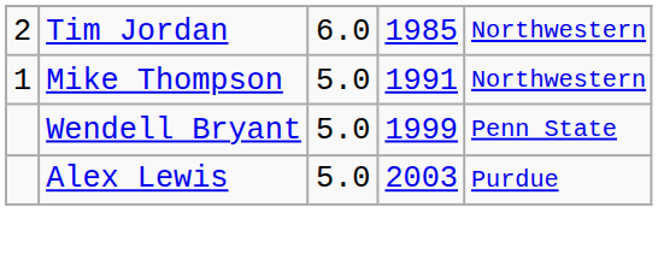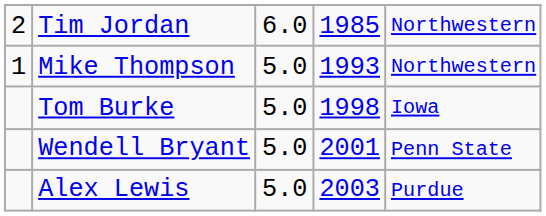Mike Thompson | column 4: 1991 -> 1993
+ row: Tom Burke | 5.0 | 1998 | Iowa
Wendell Bryant | column 4: 1999 -> 2001
